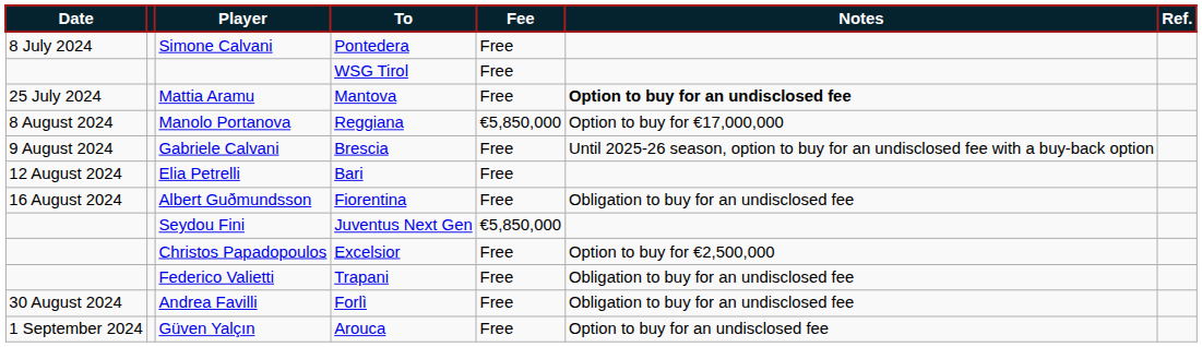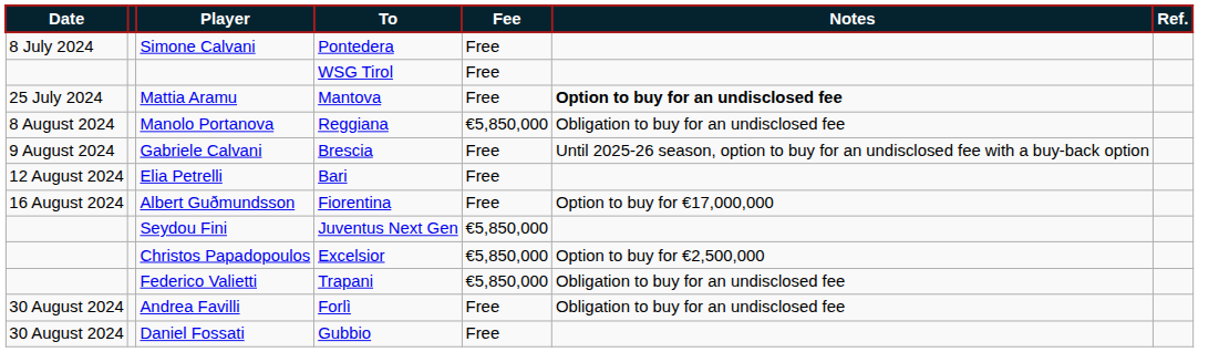Manolo Portanova | Notes: Option to buy for €17,000,000 -> Obligation to buy for an undisclosed fee
Albert Guðmundsson | Notes: Obligation to buy for an undisclosed fee -> Option to buy for €17,000,000
Christos Papadopoulos | Fee: Free -> €5,850,000
Federico Valietti | Fee: Free -> €5,850,000
+ row: 30 August 2024 | Daniel Fossati | Gubbio | Free
- row: 1 September 2024 | Güven Yalçın | Arouca | Free | Option to buy for an undisclosed fee
